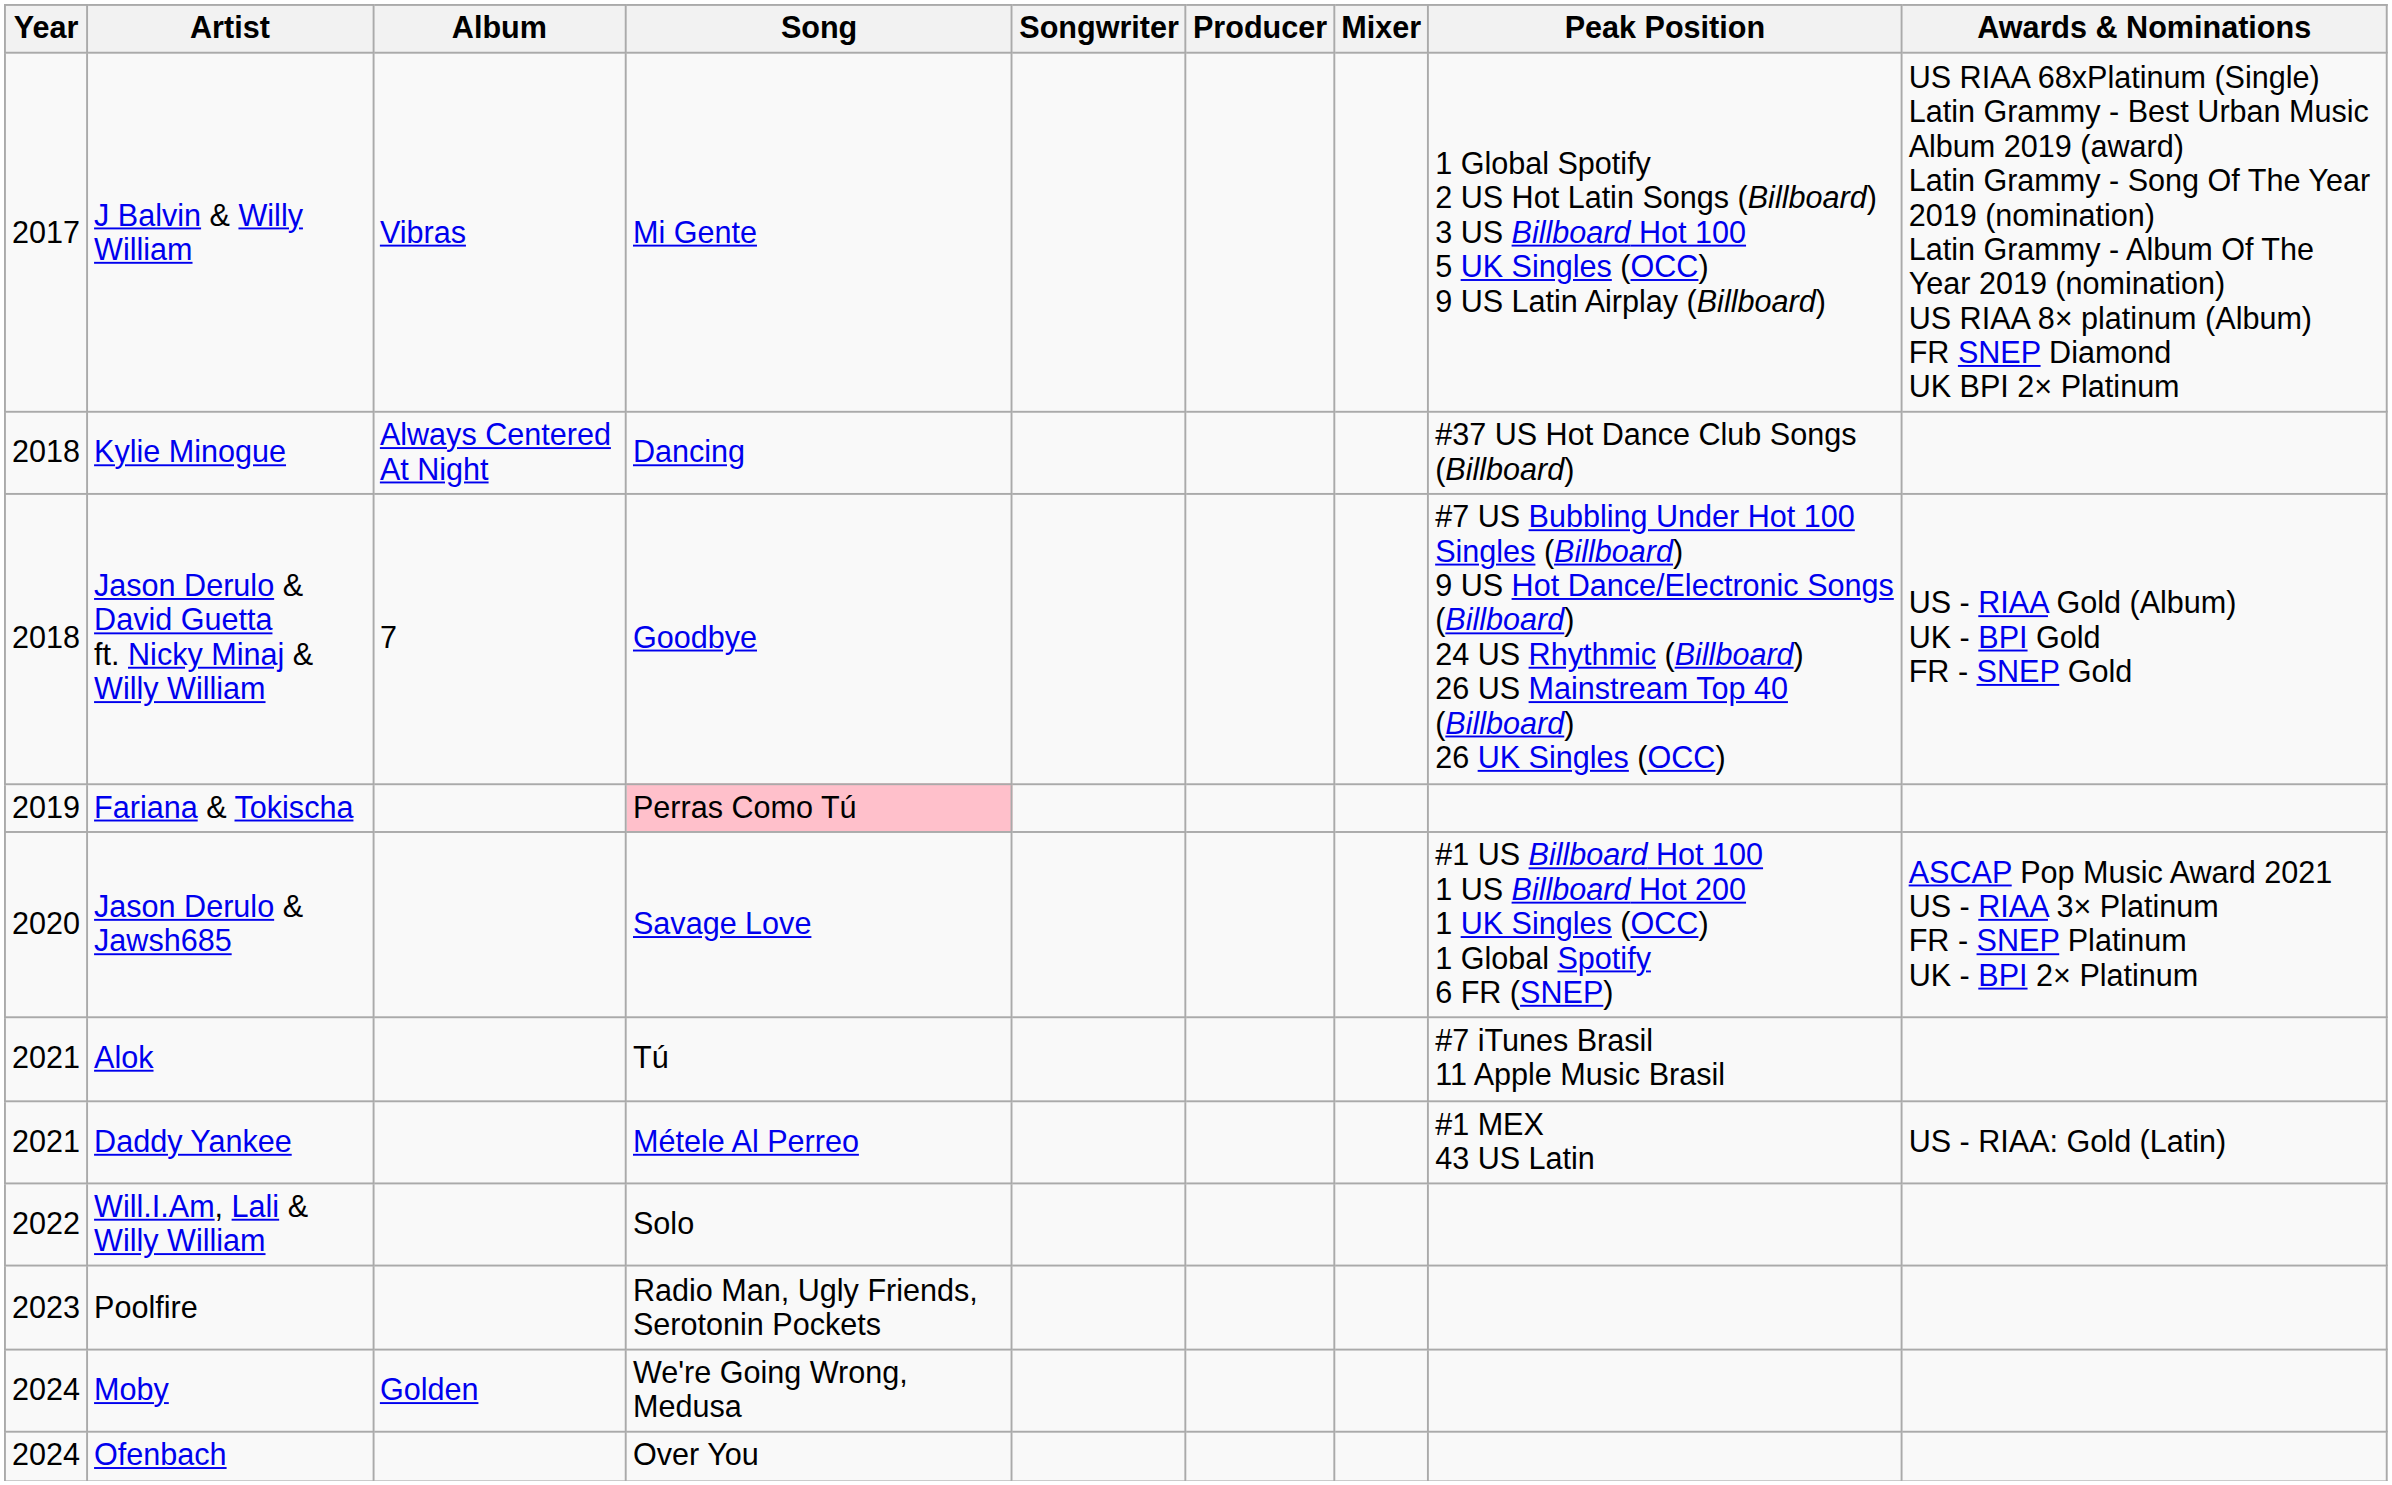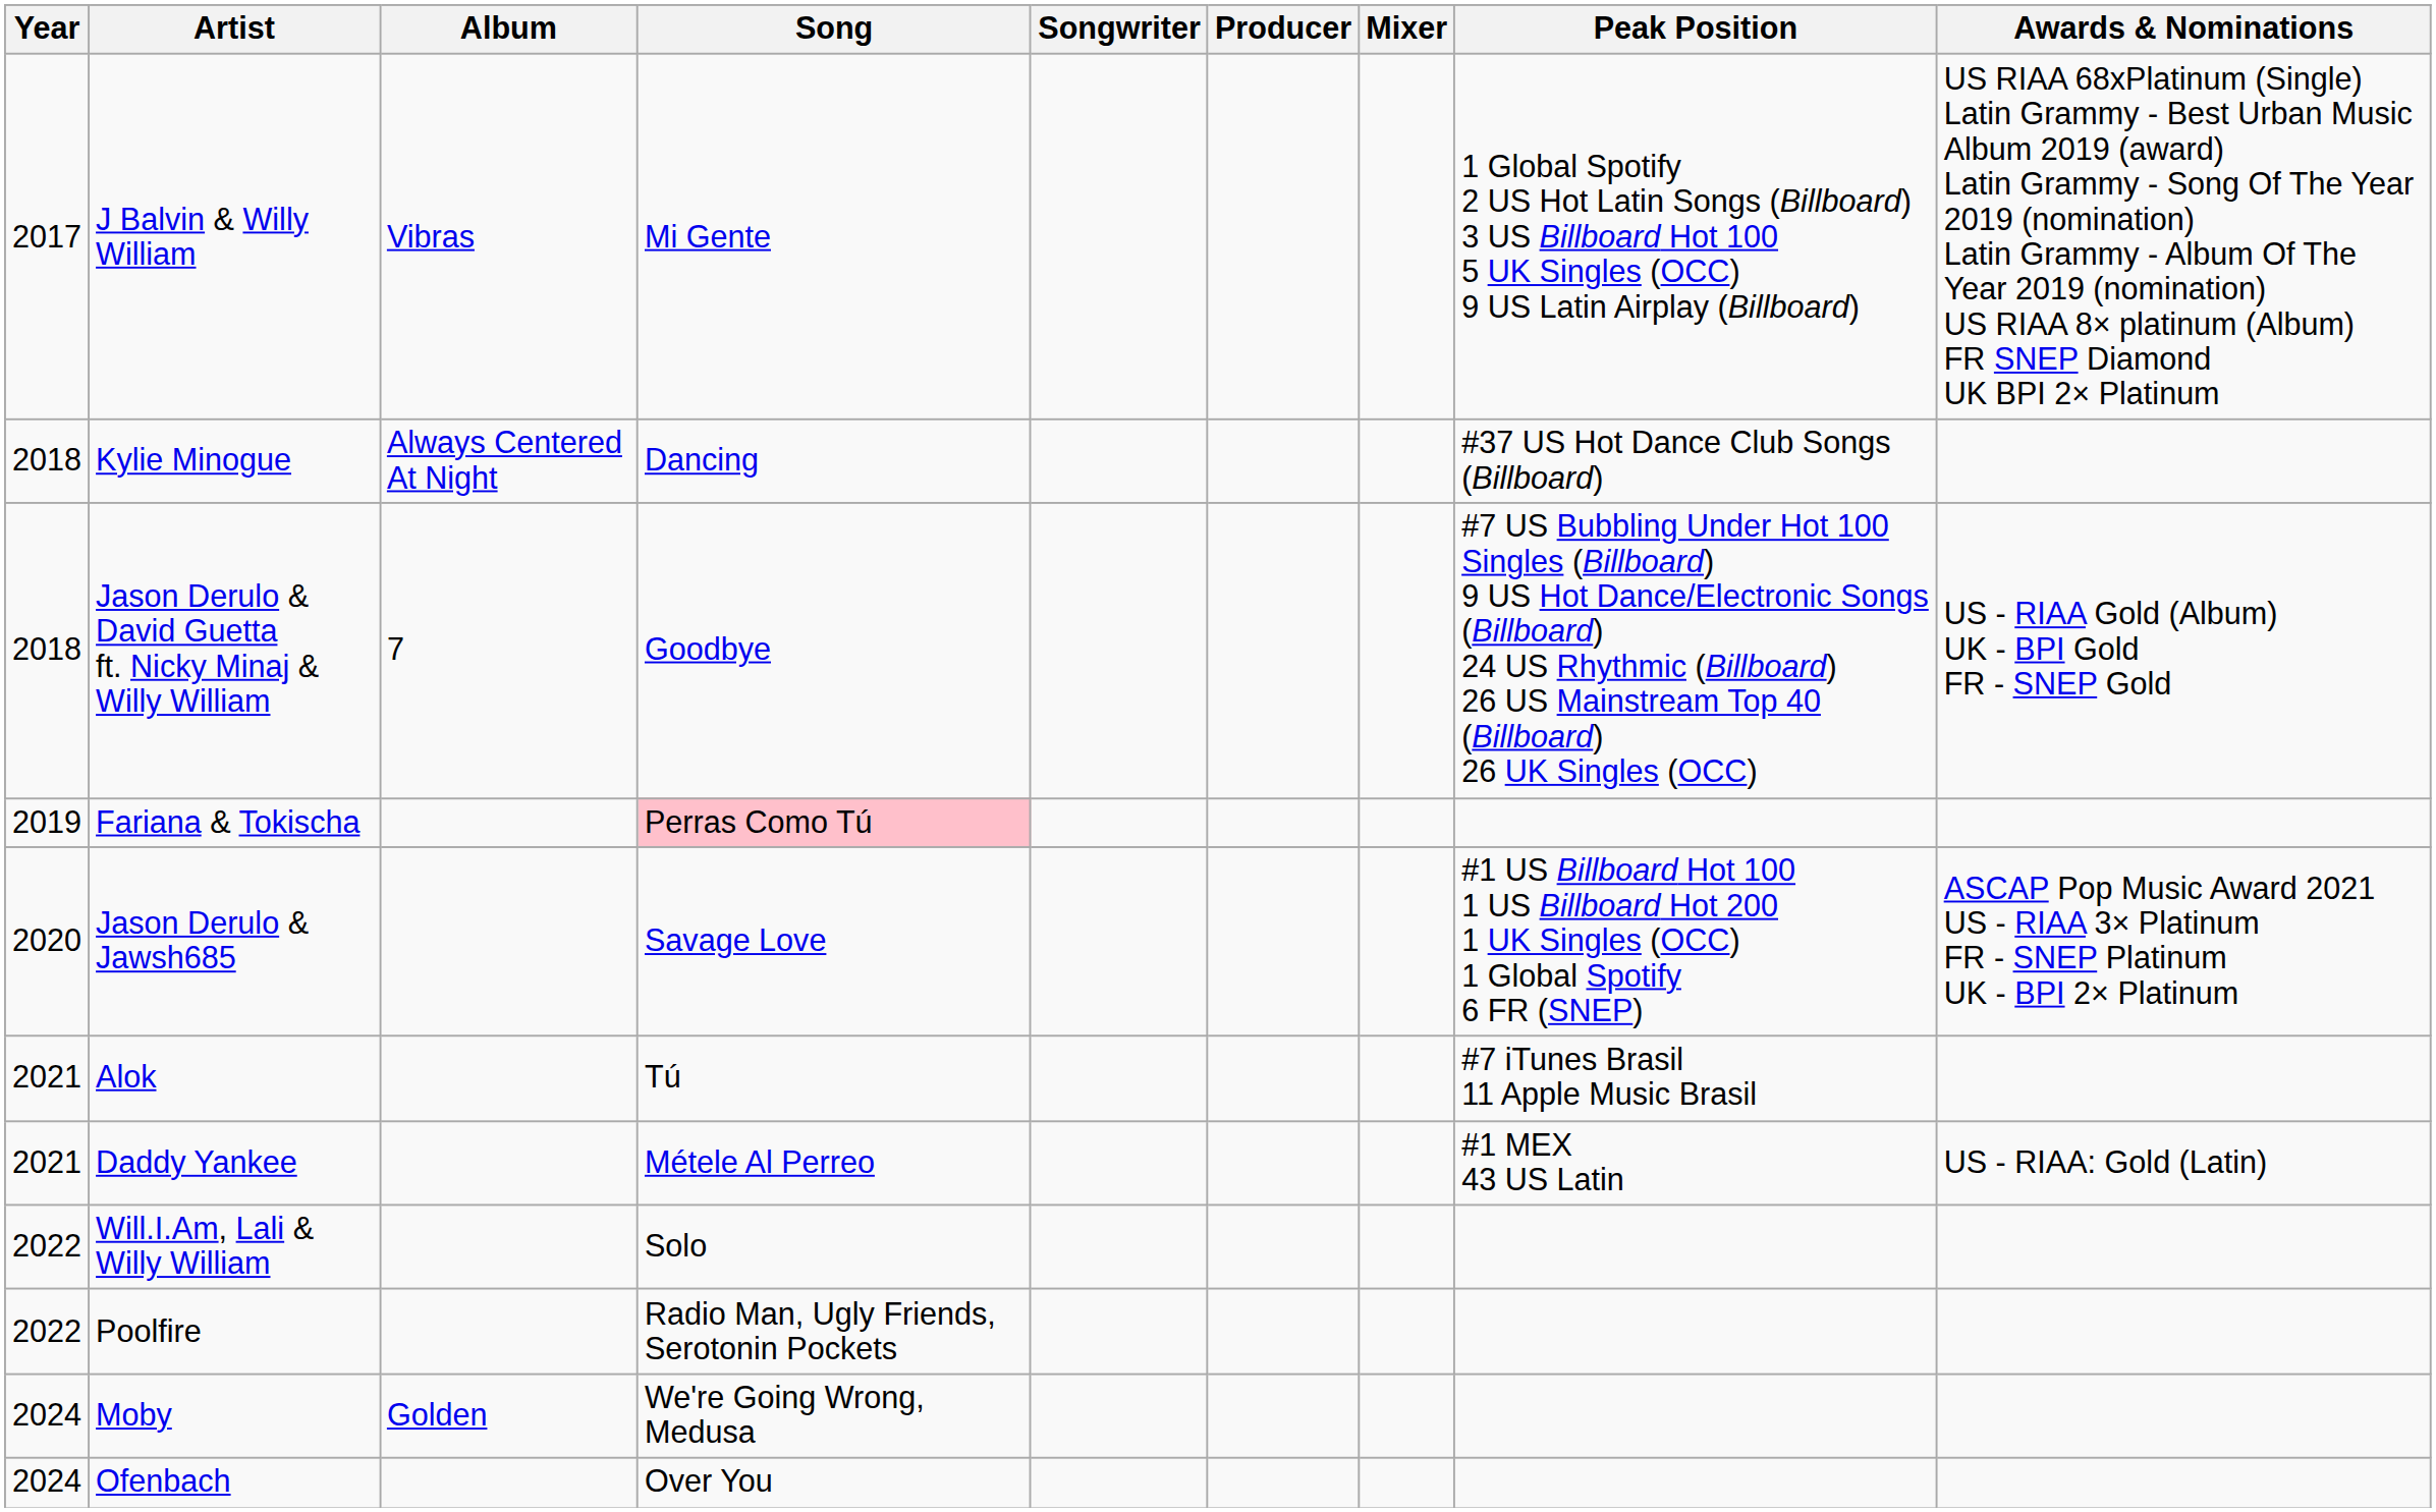Poolfire | Year: 2023 -> 2022
